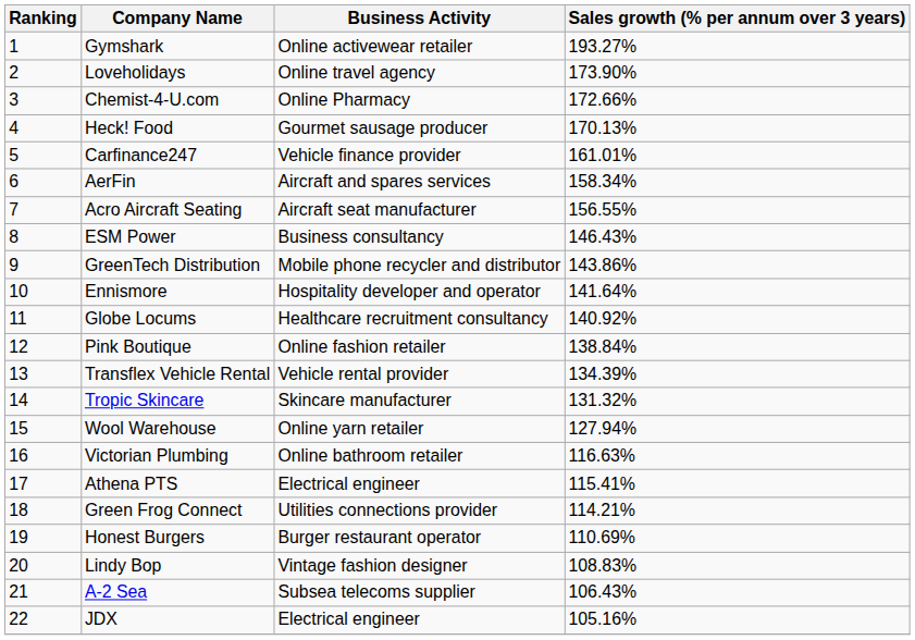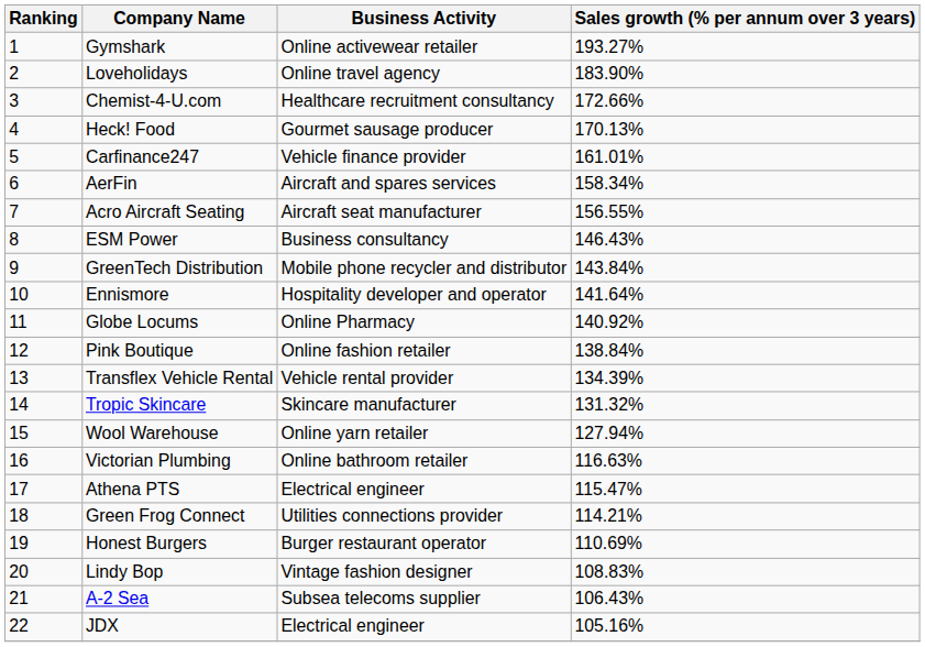Loveholidays | Sales growth (% per annum over 3 years): 173.90% -> 183.90%
Chemist-4-U.com | Business Activity: Online Pharmacy -> Healthcare recruitment consultancy
GreenTech Distribution | Sales growth (% per annum over 3 years): 143.86% -> 143.84%
Globe Locums | Business Activity: Healthcare recruitment consultancy -> Online Pharmacy
Athena PTS | Sales growth (% per annum over 3 years): 115.41% -> 115.47%
